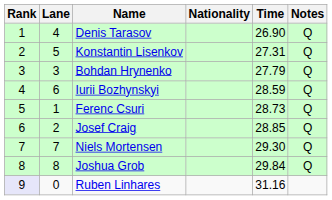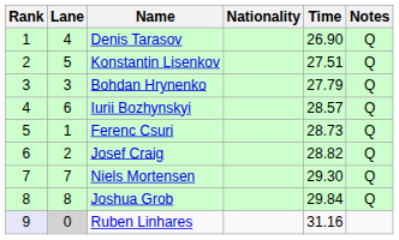Konstantin Lisenkov | Time: 27.31 -> 27.51
Iurii Bozhynskyi | Time: 28.59 -> 28.57
Josef Craig | Time: 28.85 -> 28.82
Ruben Linhares | Lane: no background -> lightgrey background
